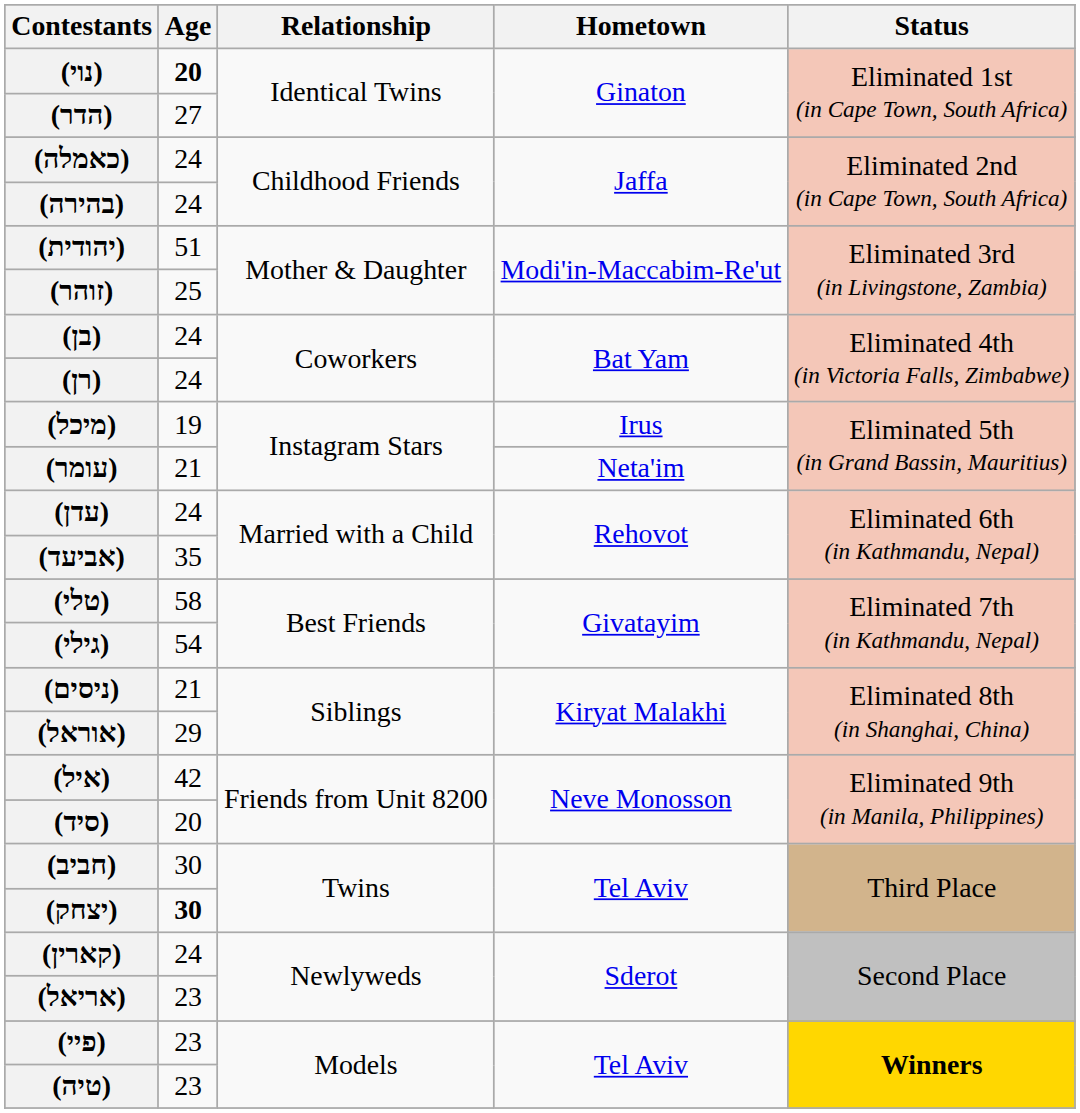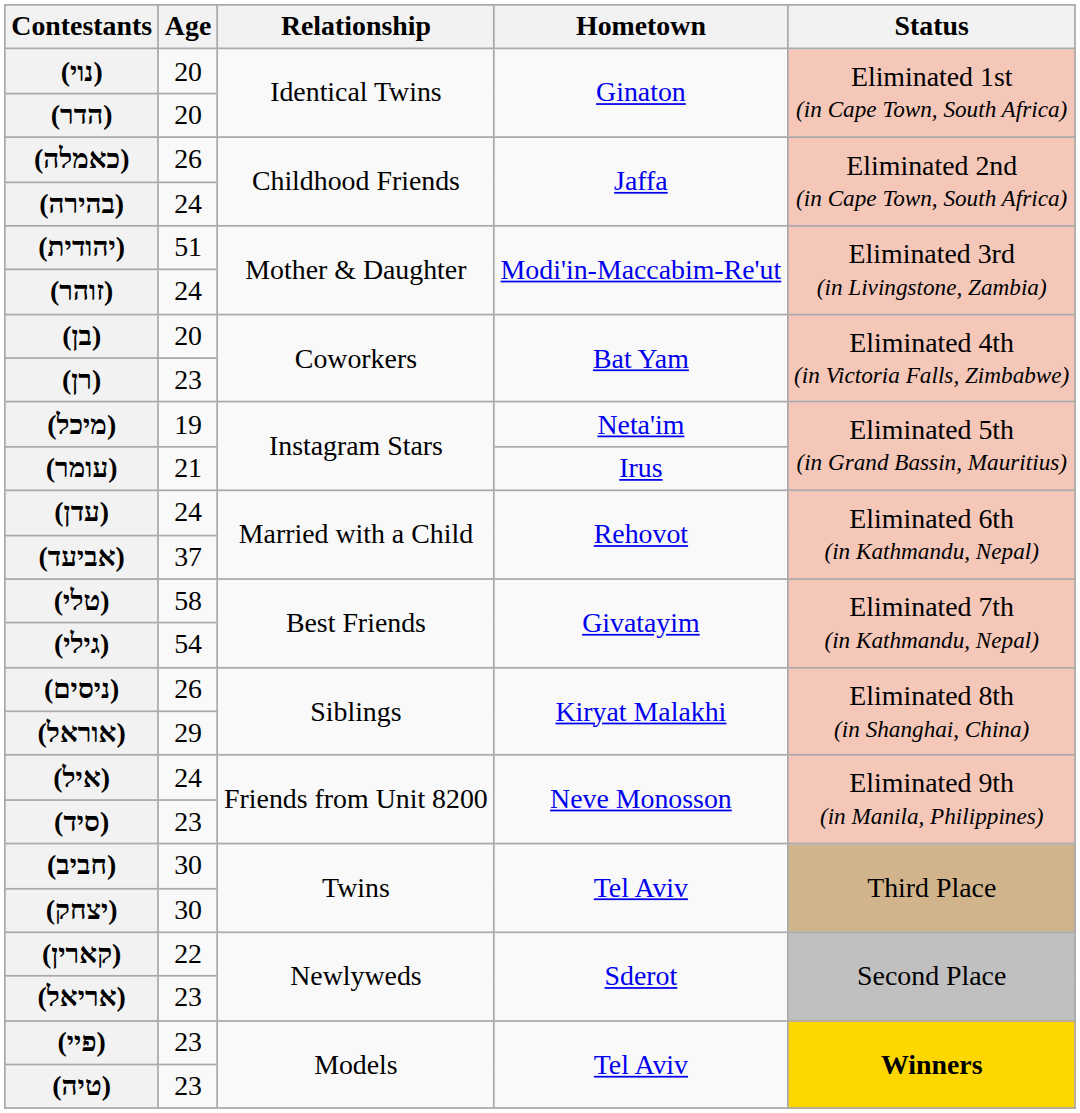(נוי) | Age: bold -> normal
(הדר) | Age: 27 -> 20
(כאמלה) | Age: 24 -> 26
(זוהר) | Age: 25 -> 24
(בן) | Age: 24 -> 20
(רן) | Age: 24 -> 23
(מיכל) | Hometown: Irus -> Neta'im
(עומר) | Hometown: Neta'im -> Irus
(אביעד) | Age: 35 -> 37
(ניסים) | Age: 21 -> 26
(איל) | Age: 42 -> 24
(סיד) | Age: 20 -> 23
(יצחק) | Age: bold -> normal
(קארין) | Age: 24 -> 22
